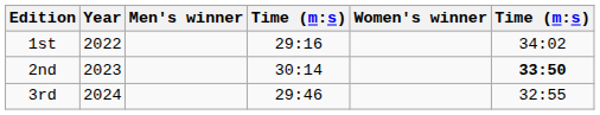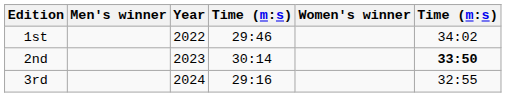columns swapped: Year <-> Men's winner
1st | column 4: 29:16 -> 29:46
3rd | column 4: 29:46 -> 29:16
